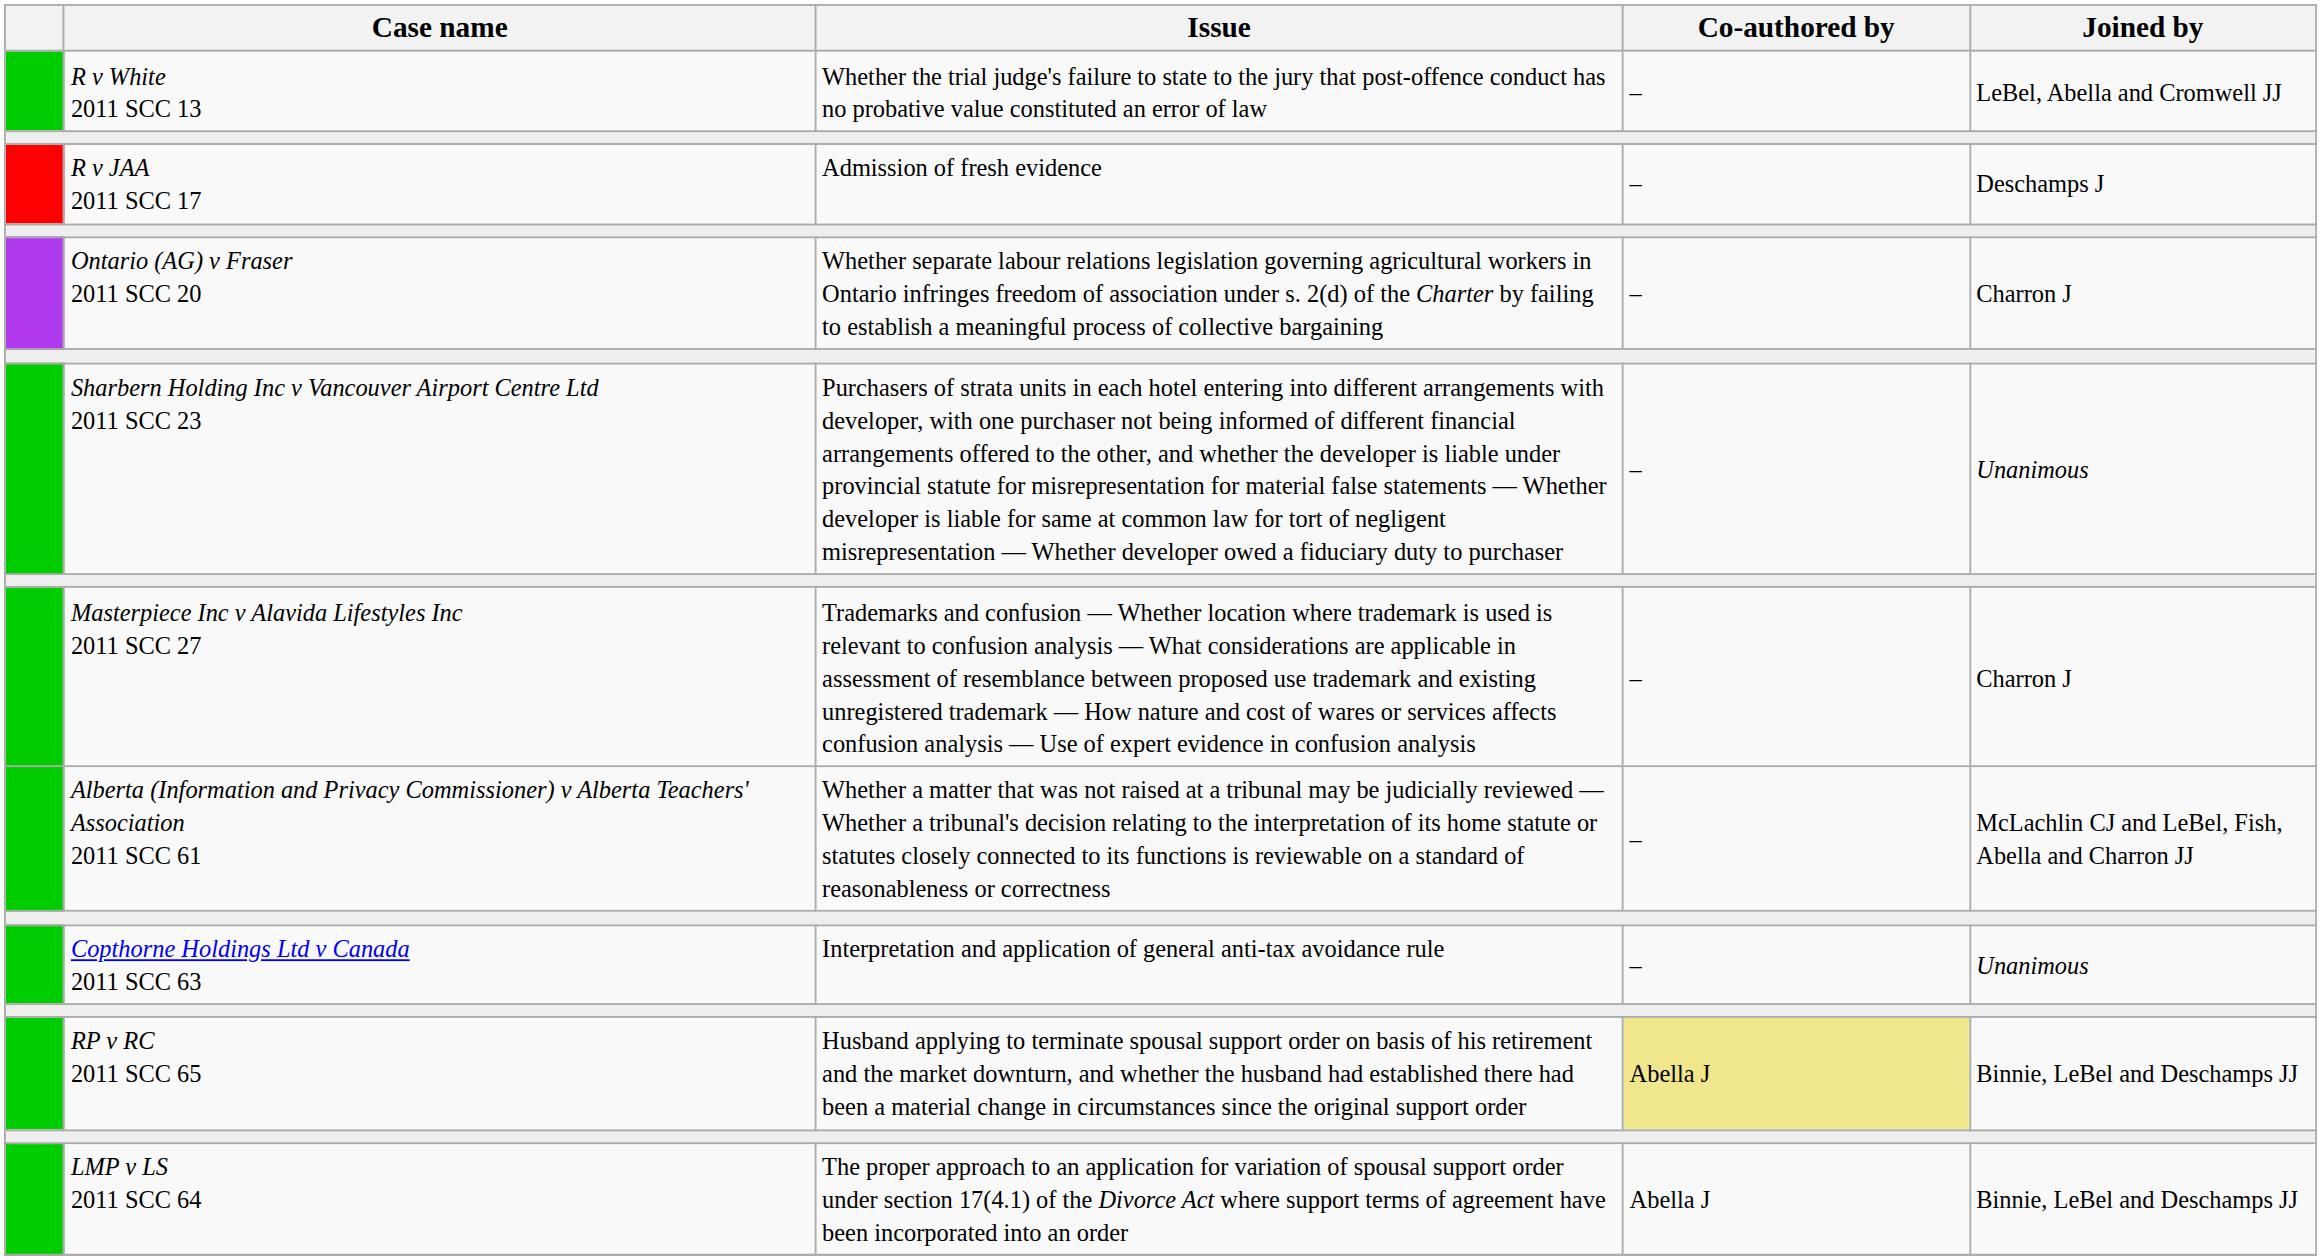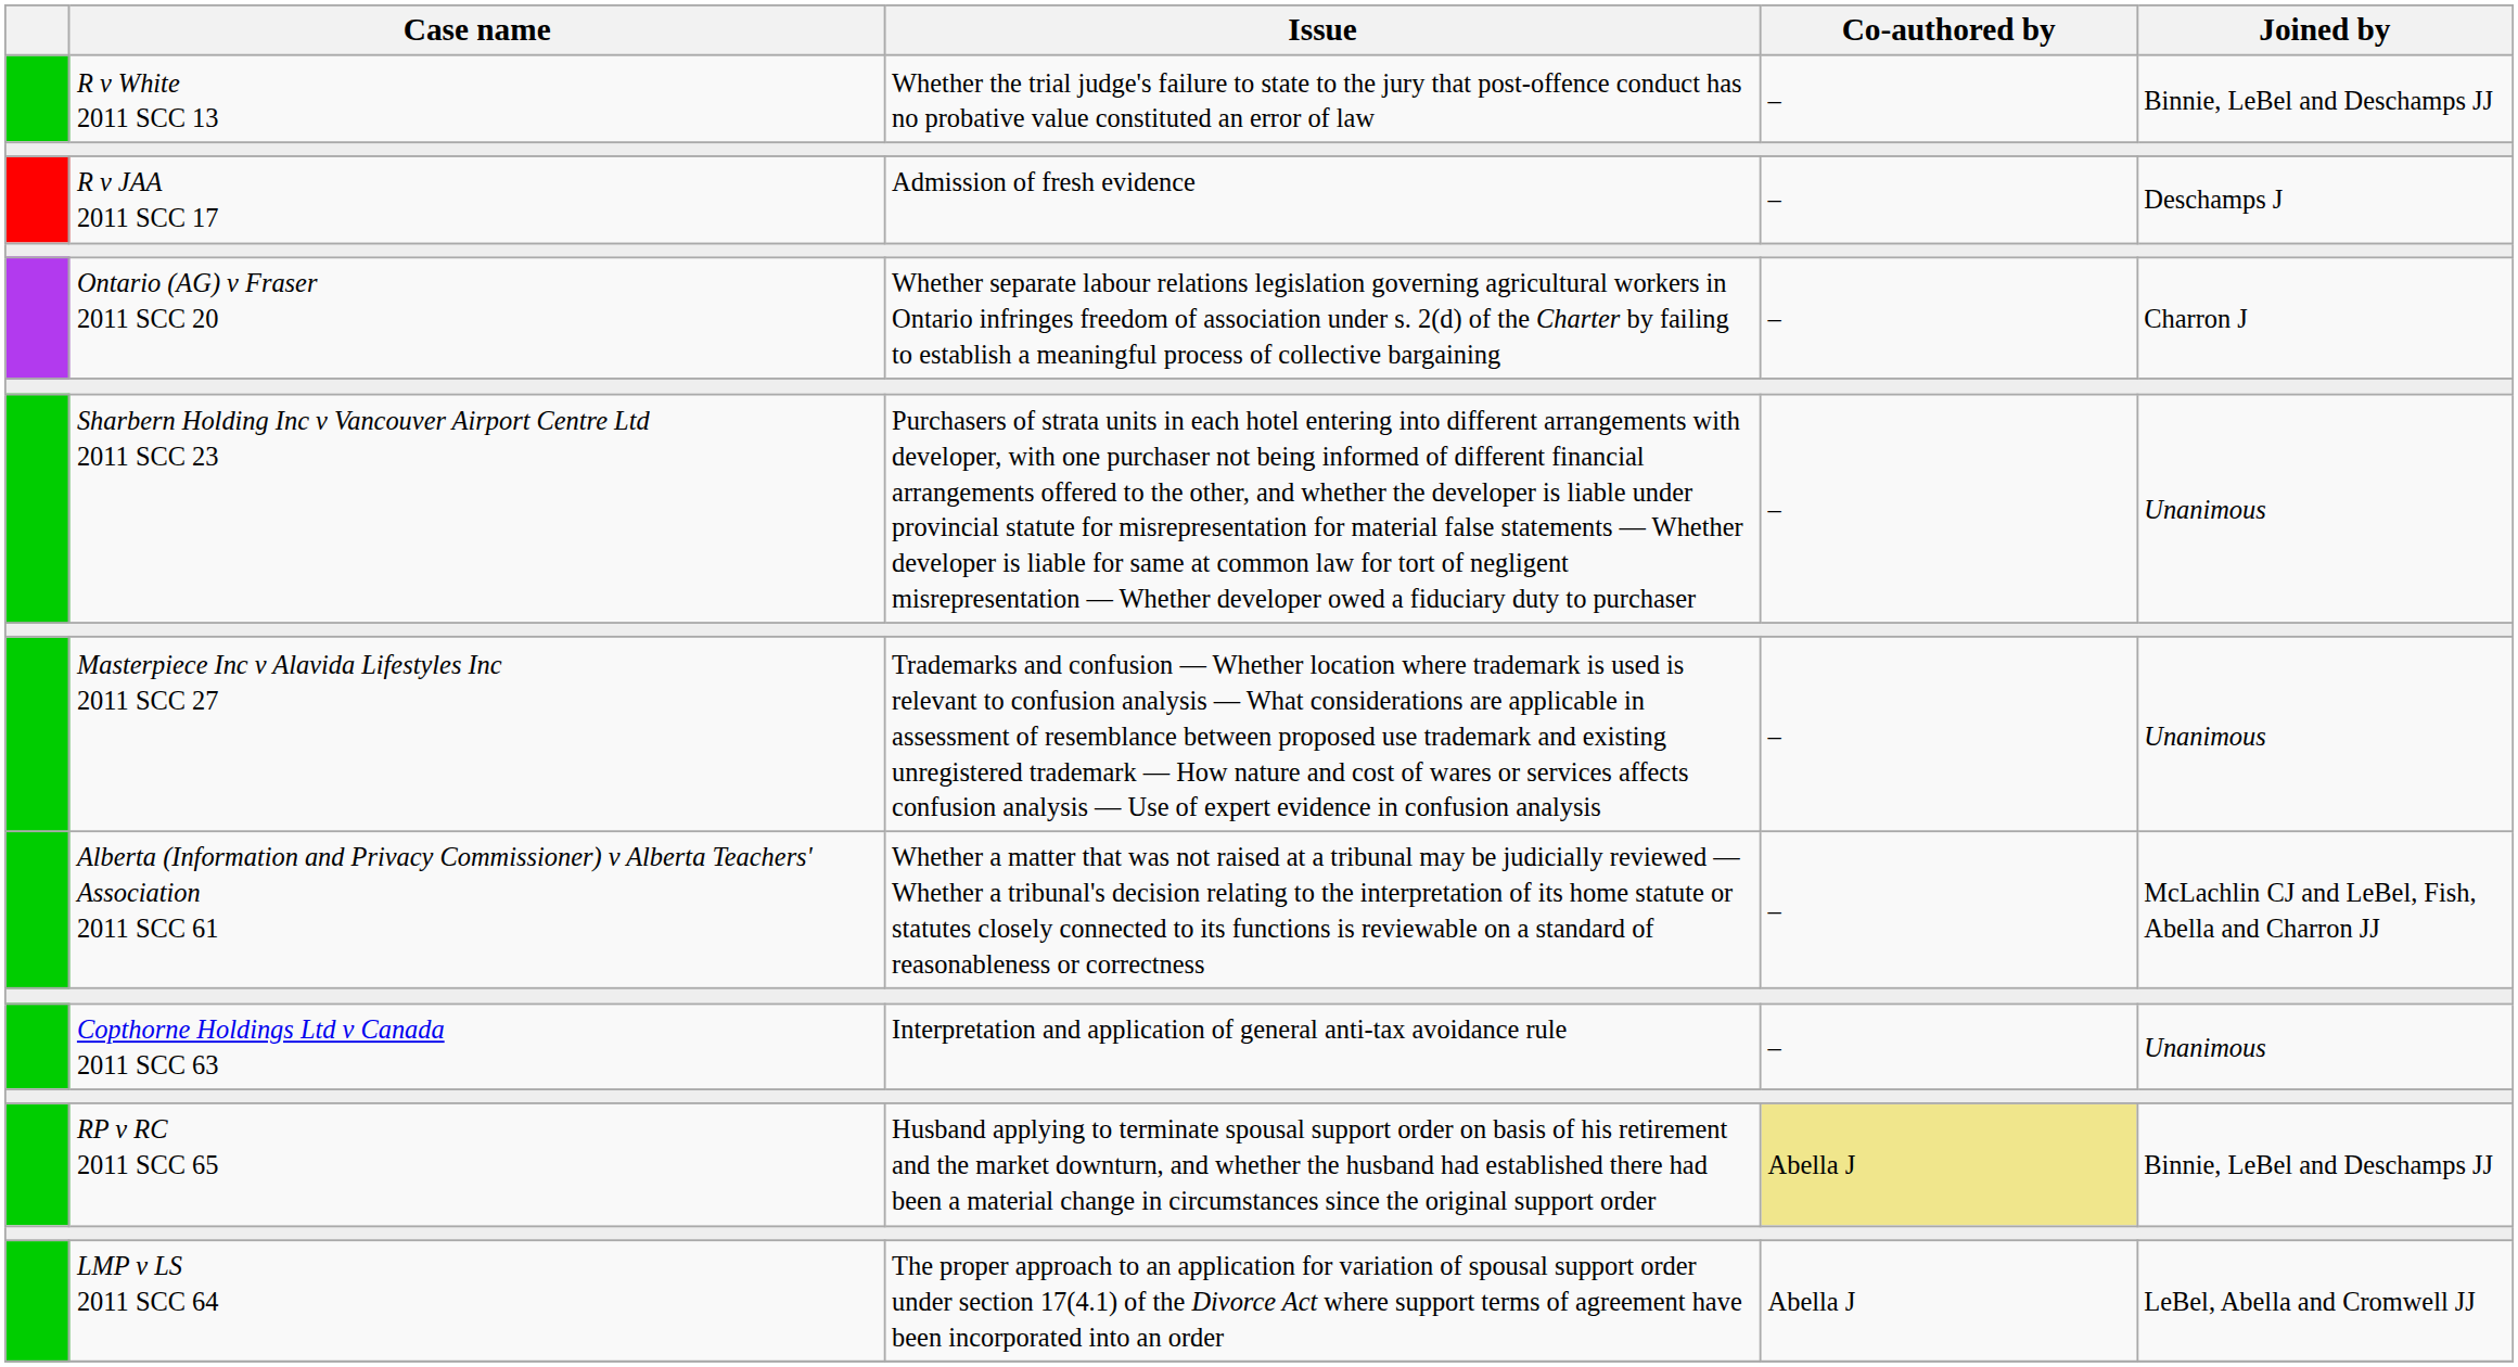R v White 2011 SCC 13 | Joined by: LeBel, Abella and Cromwell JJ -> Binnie, LeBel and Deschamps JJ
Masterpiece Inc v Alavida Lifestyles Inc 2011 SCC 27 | Joined by: Charron J -> Unanimous
LMP v LS 2011 SCC 64 | Joined by: Binnie, LeBel and Deschamps JJ -> LeBel, Abella and Cromwell JJ
